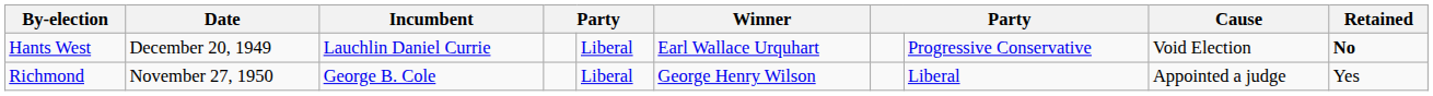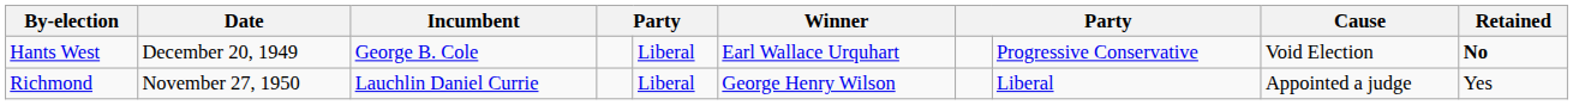Hants West | Incumbent: Lauchlin Daniel Currie -> George B. Cole
Richmond | Incumbent: George B. Cole -> Lauchlin Daniel Currie
